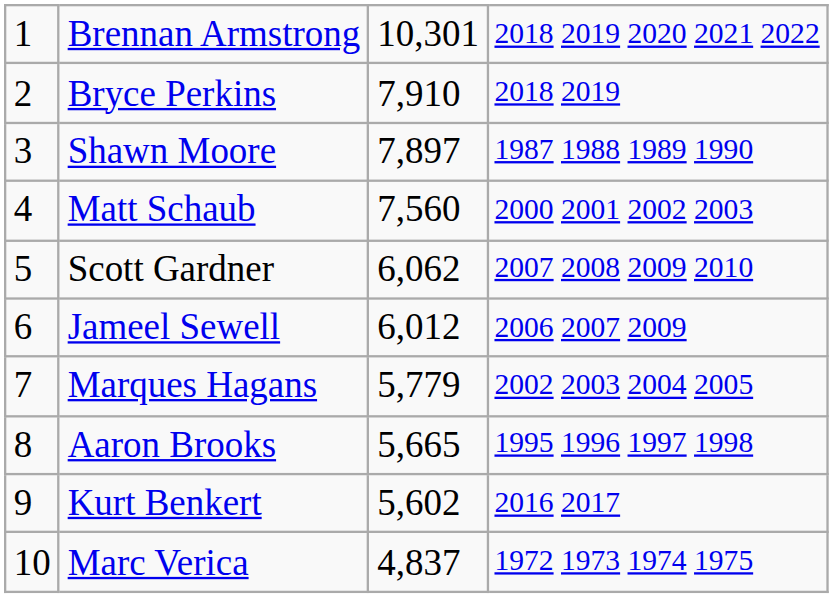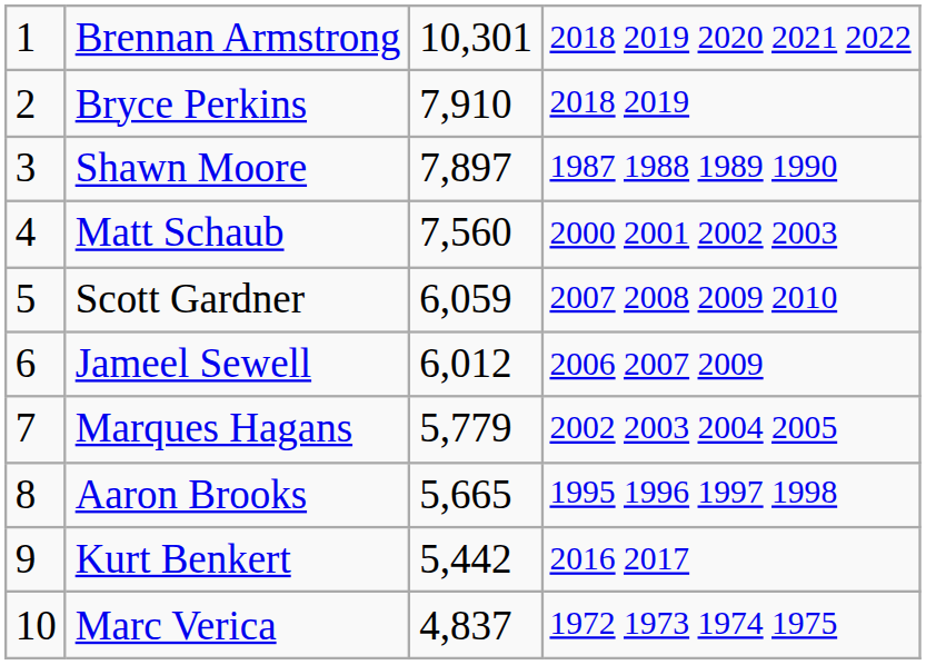Scott Gardner | column 3: 6,062 -> 6,059
Kurt Benkert | column 3: 5,602 -> 5,442
